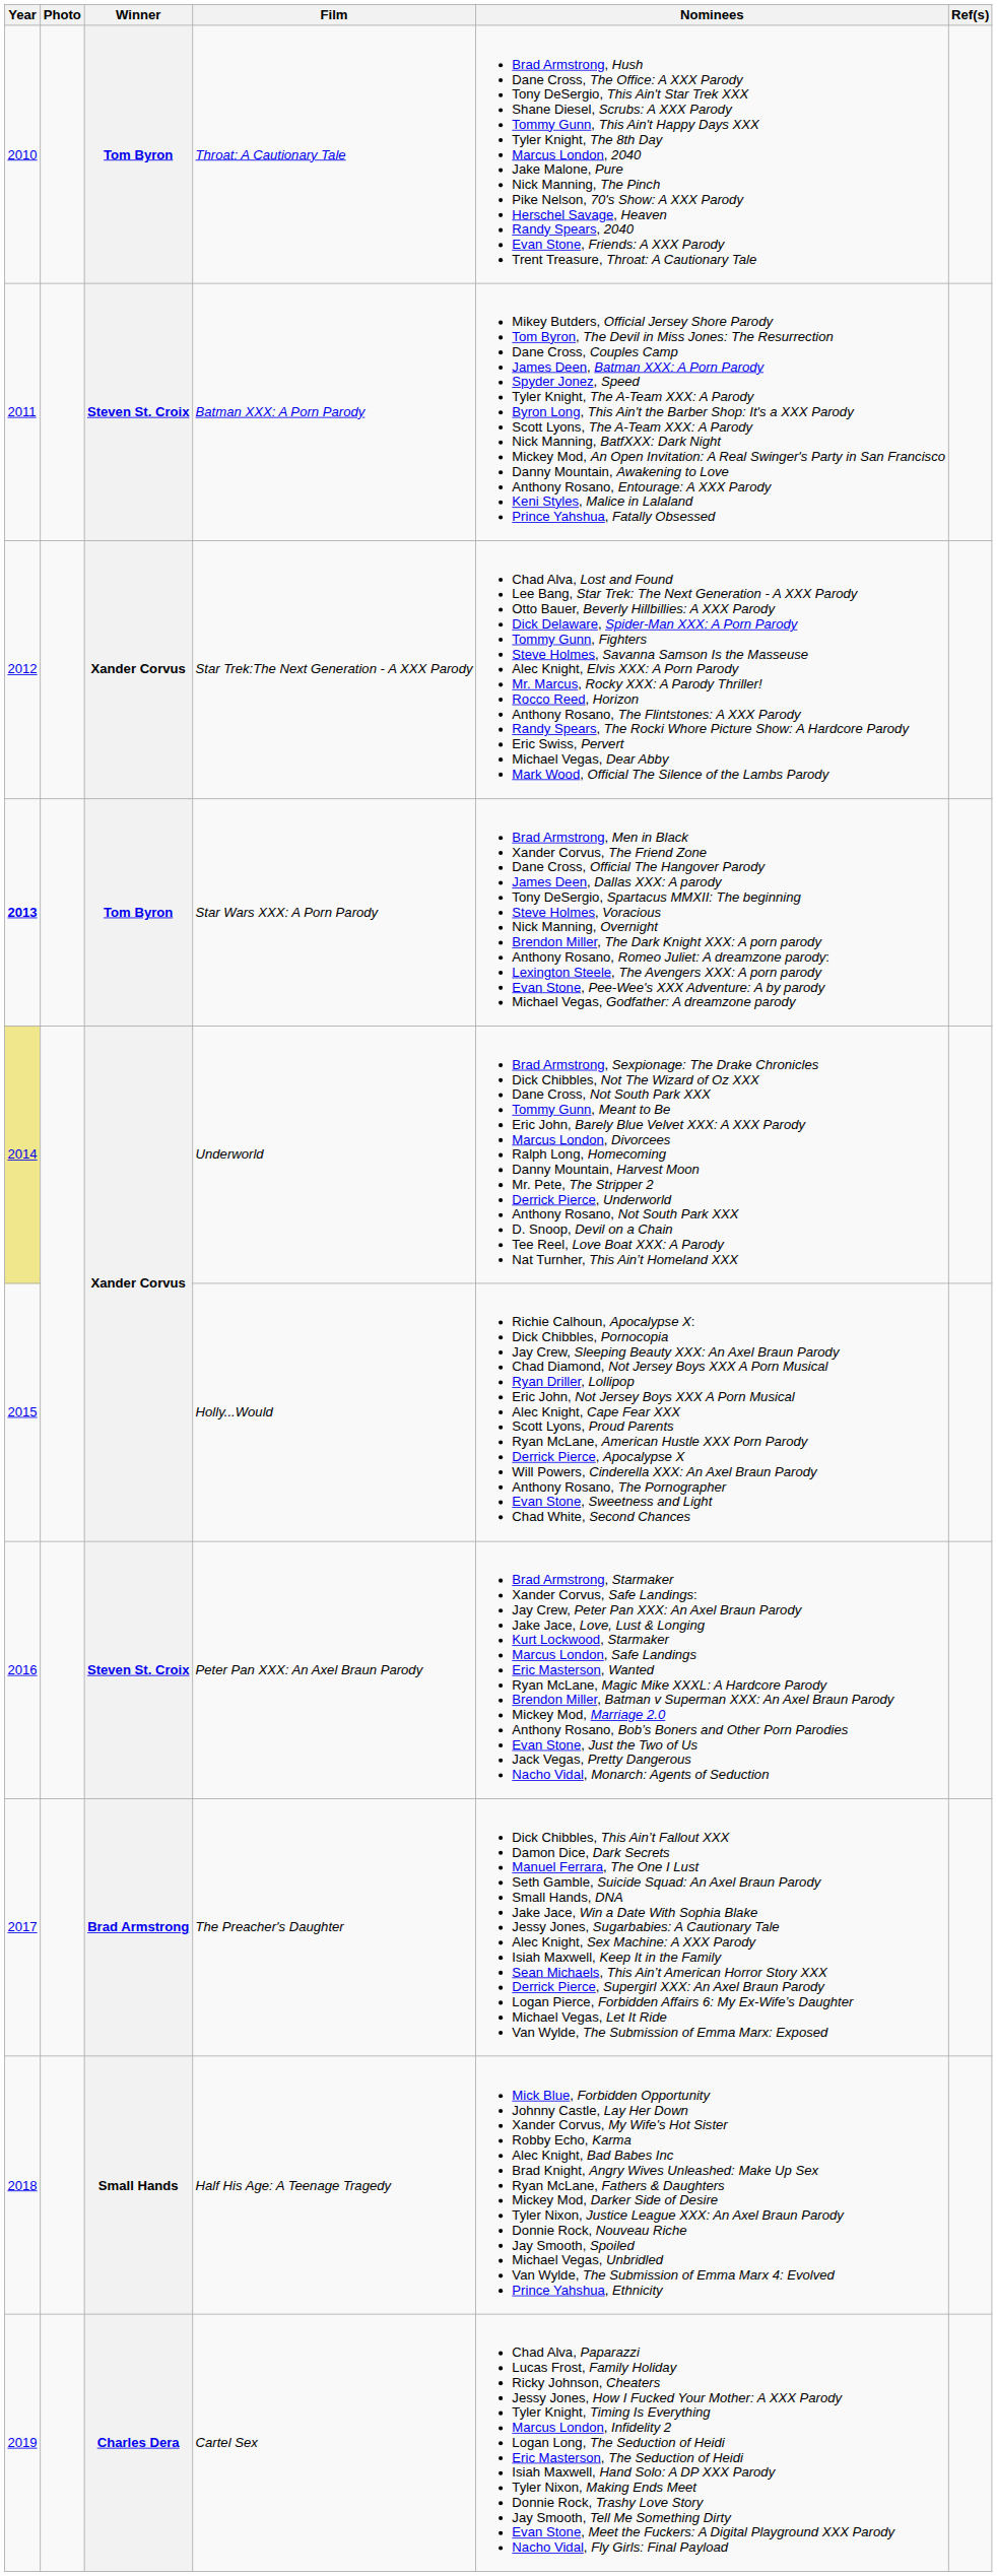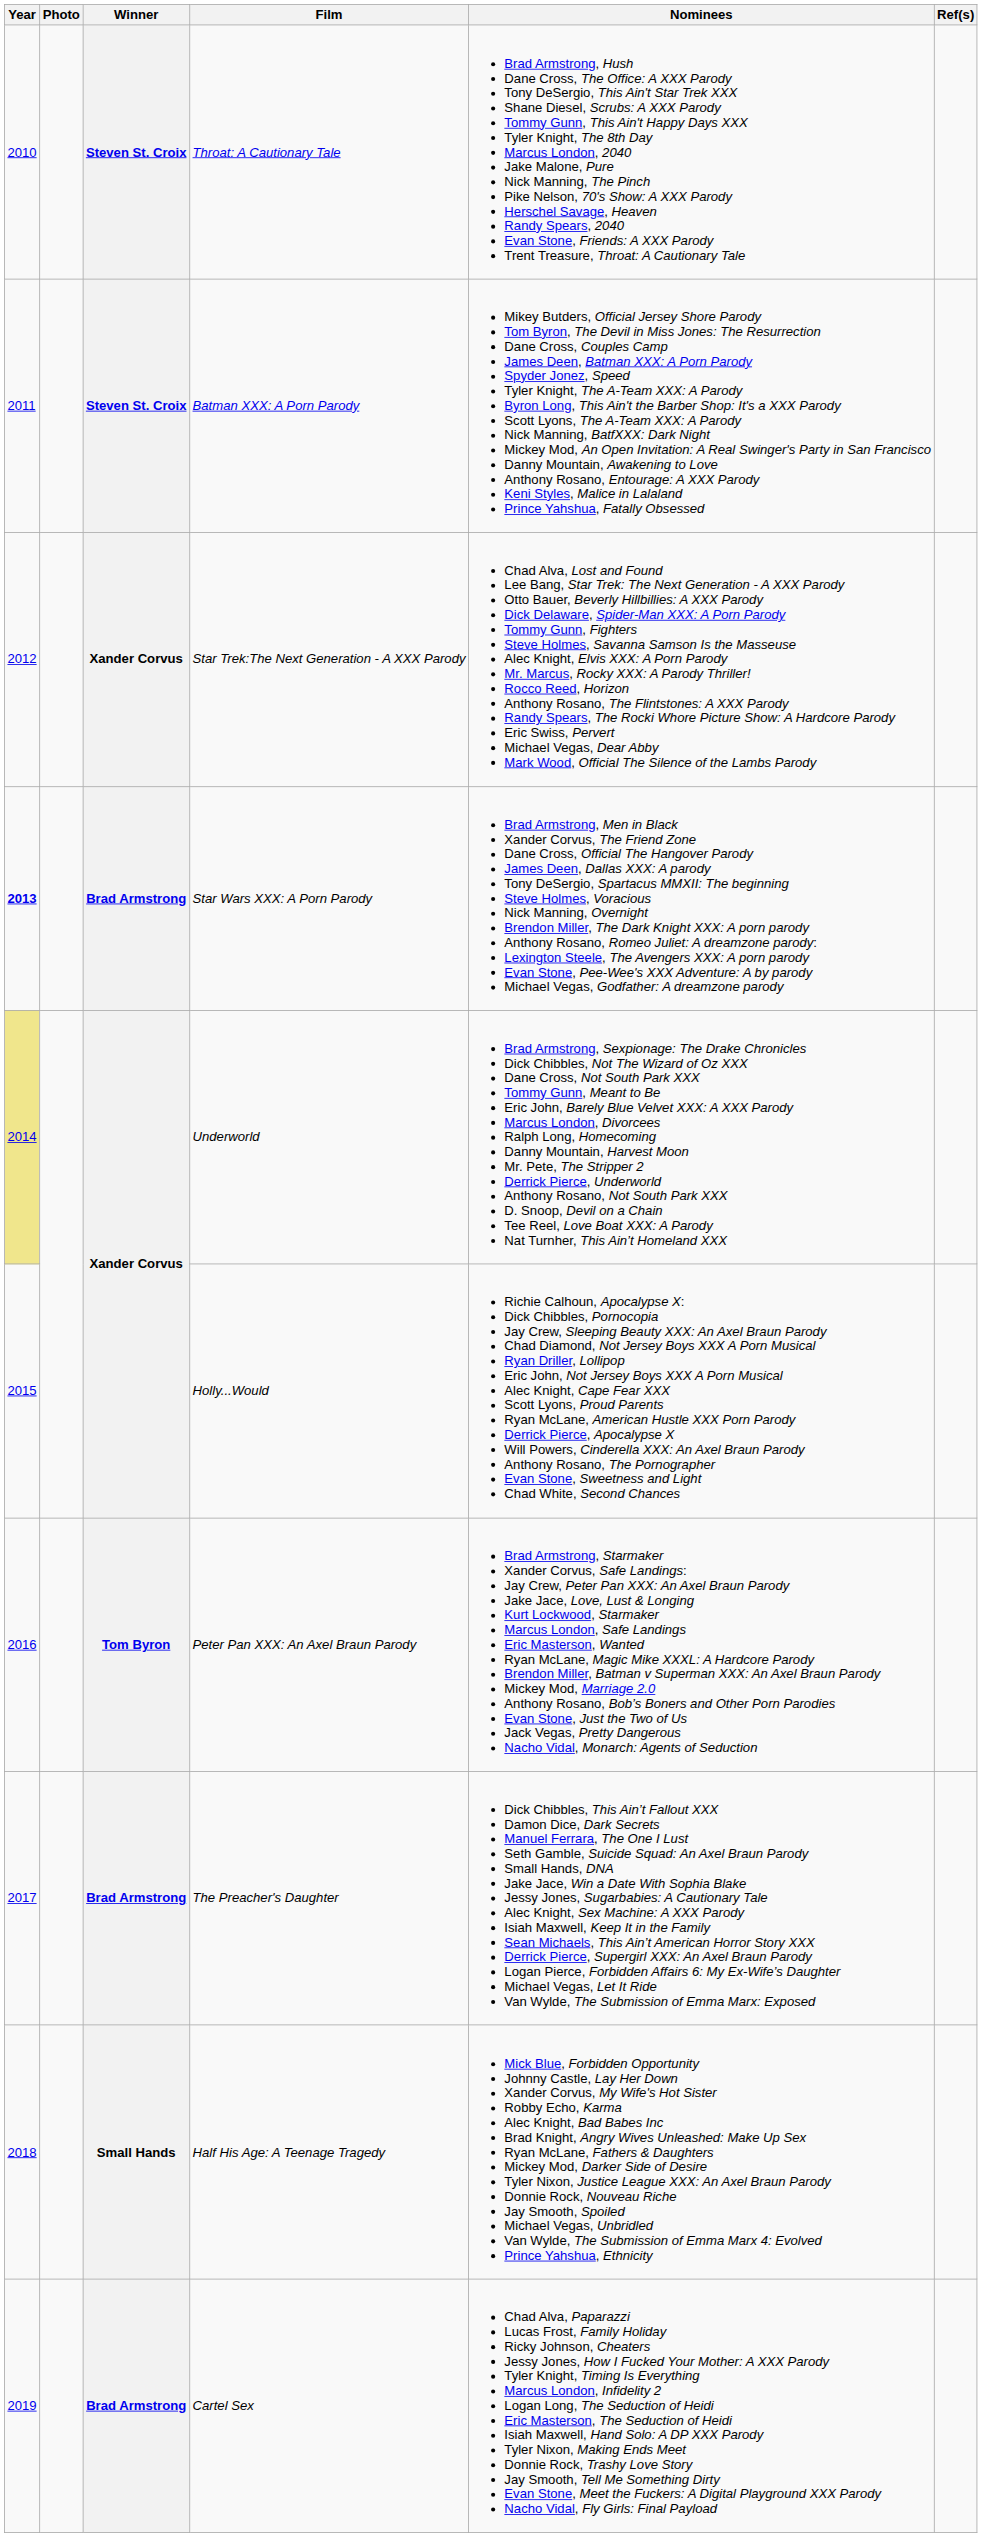Throat: A Cautionary Tale | Winner: Tom Byron -> Steven St. Croix
Star Wars XXX: A Porn Parody | Winner: Tom Byron -> Brad Armstrong
Peter Pan XXX: An Axel Braun Parody | Winner: Steven St. Croix -> Tom Byron
Cartel Sex | Winner: Charles Dera -> Brad Armstrong
